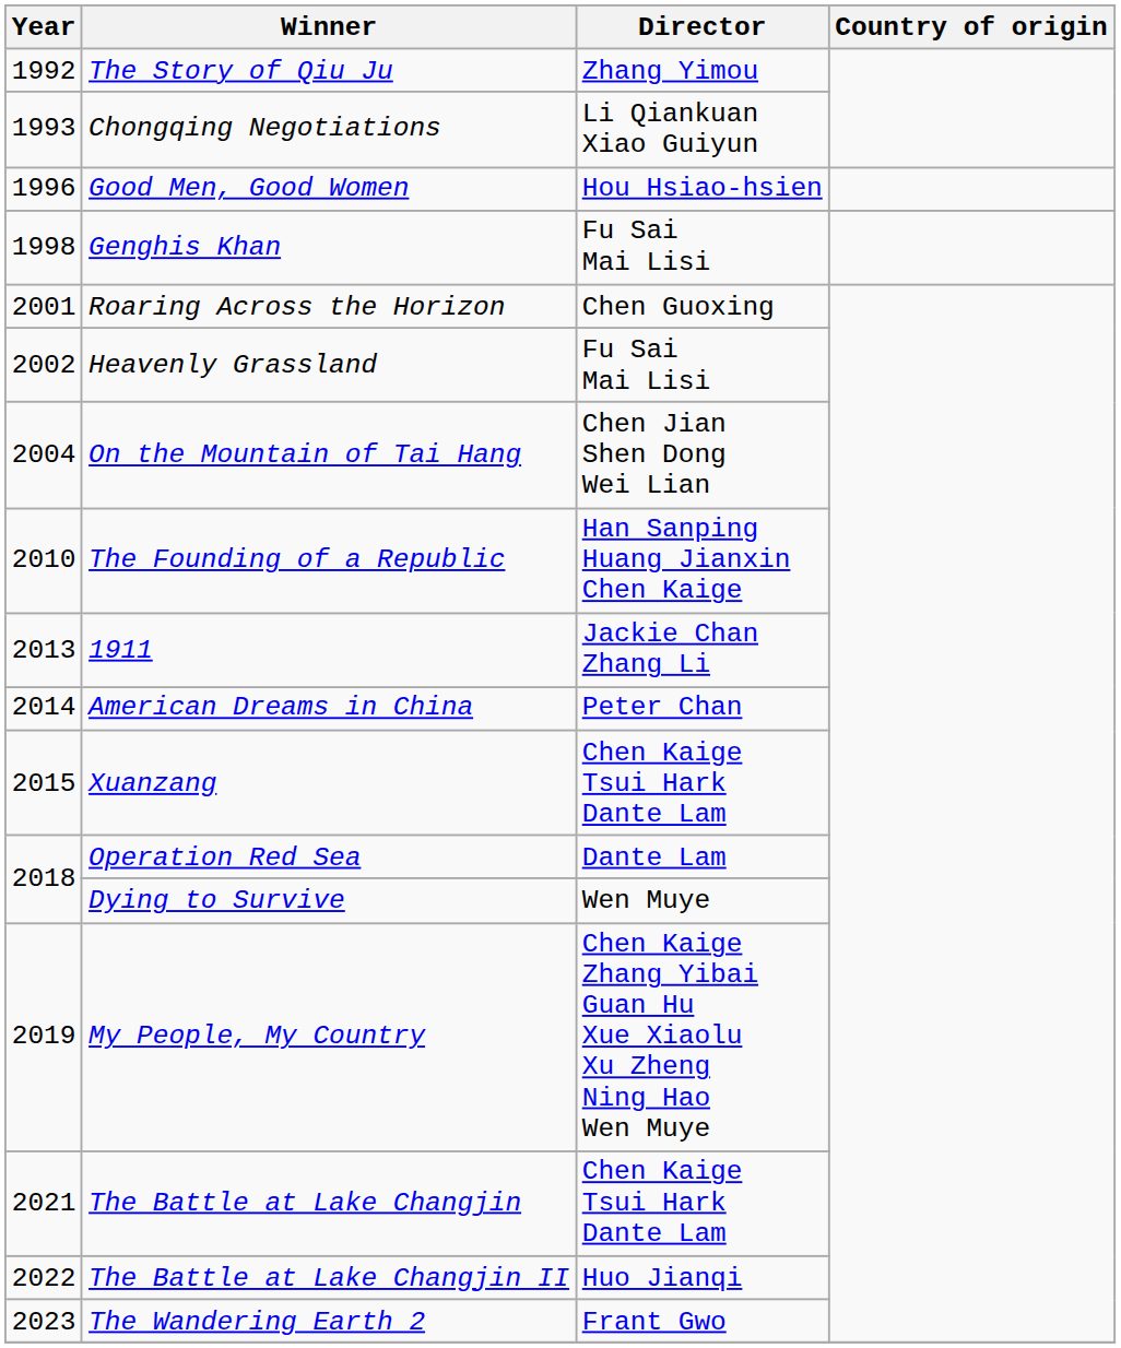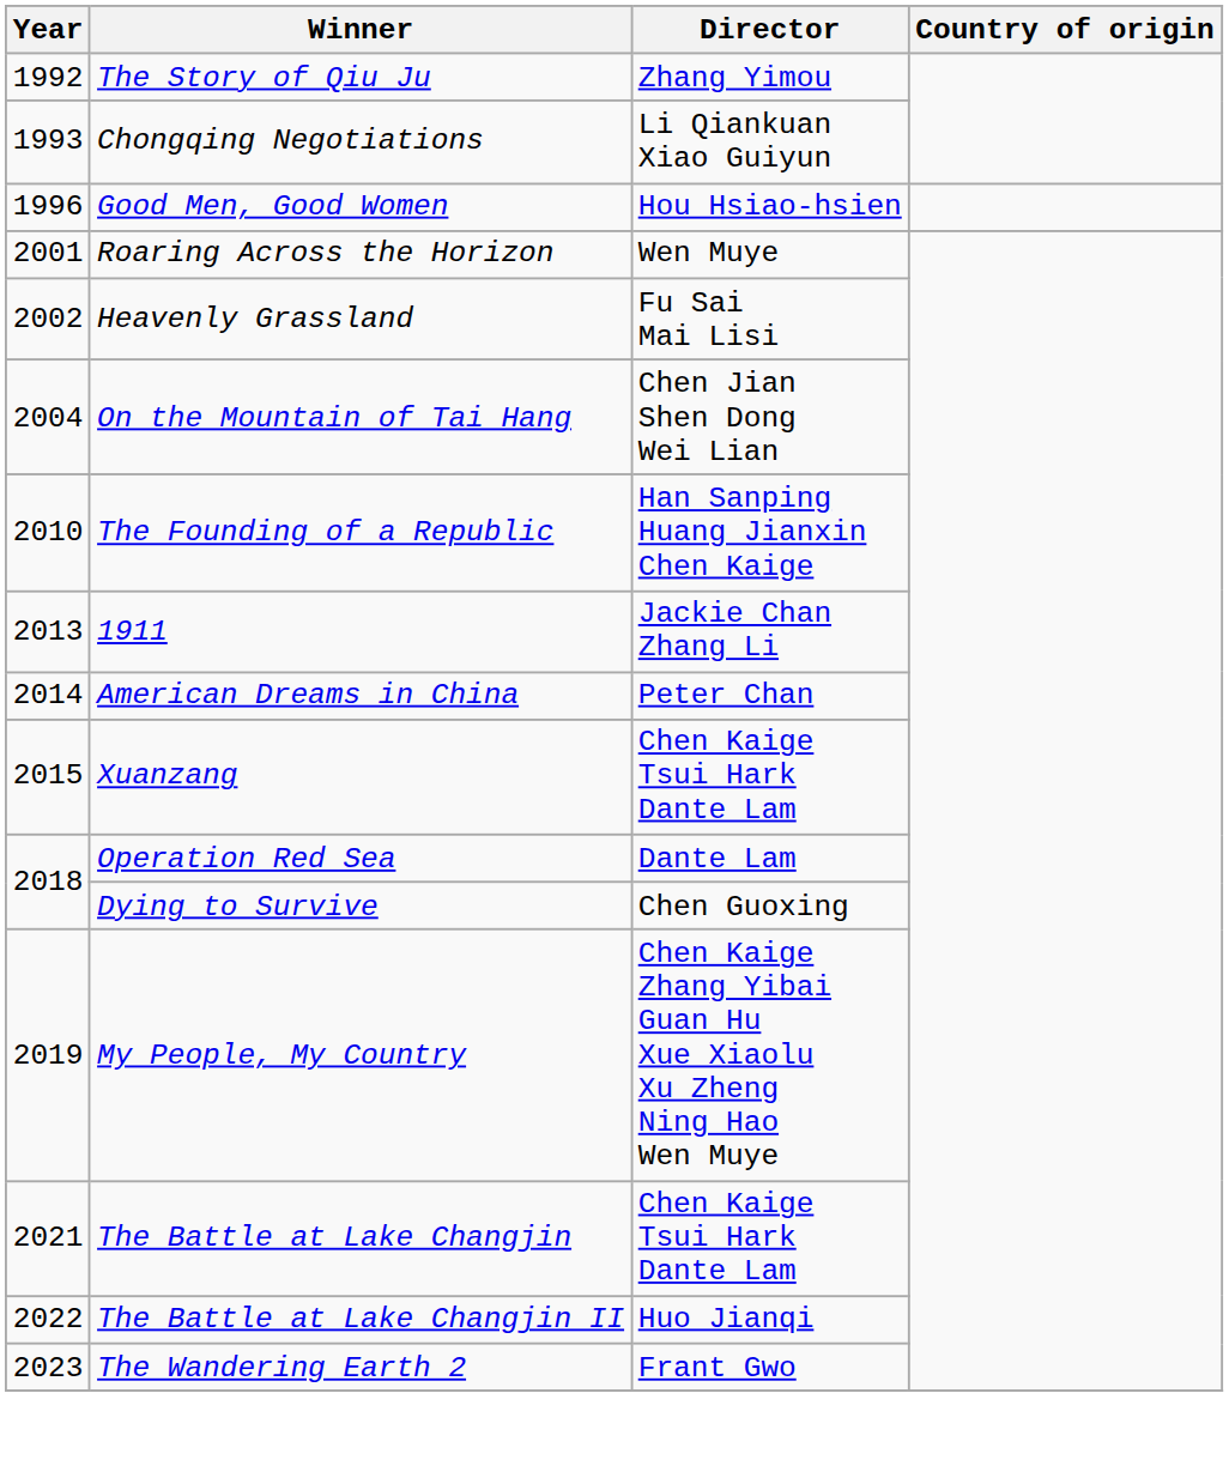- row: 1998 | Genghis Khan | Fu Sai Mai Lisi
Roaring Across the Horizon | Director: Chen Guoxing -> Wen Muye
Dying to Survive | Director: Wen Muye -> Chen Guoxing
